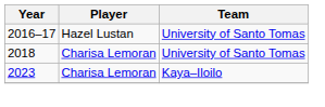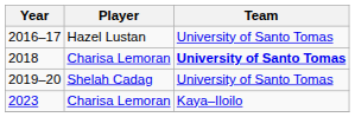2018 | Team: normal -> bold
+ row: 2019–20 | Shelah Cadag | University of Santo Tomas
